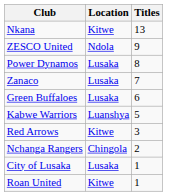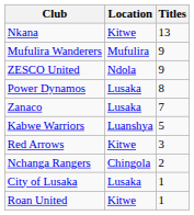+ row: Mufulira Wanderers | Mufulira | 9
- row: Green Buffaloes | Lusaka | 6
